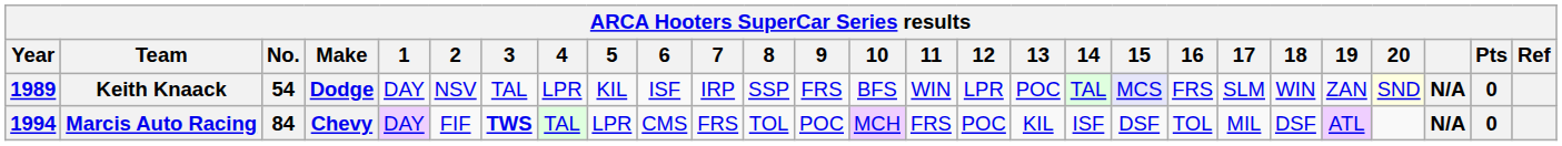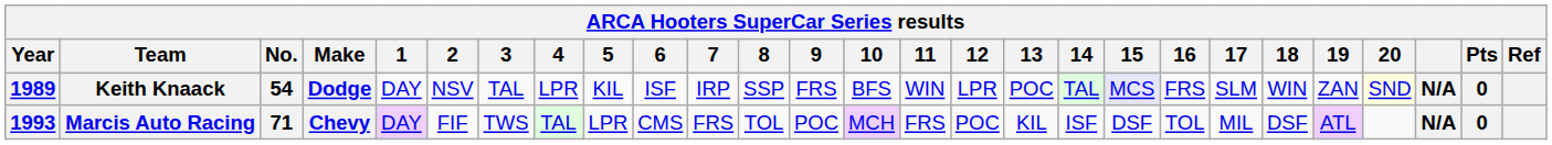Marcis Auto Racing | Year: 1994 -> 1993
Marcis Auto Racing | No.: 84 -> 71
Marcis Auto Racing | 3: bold -> normal
